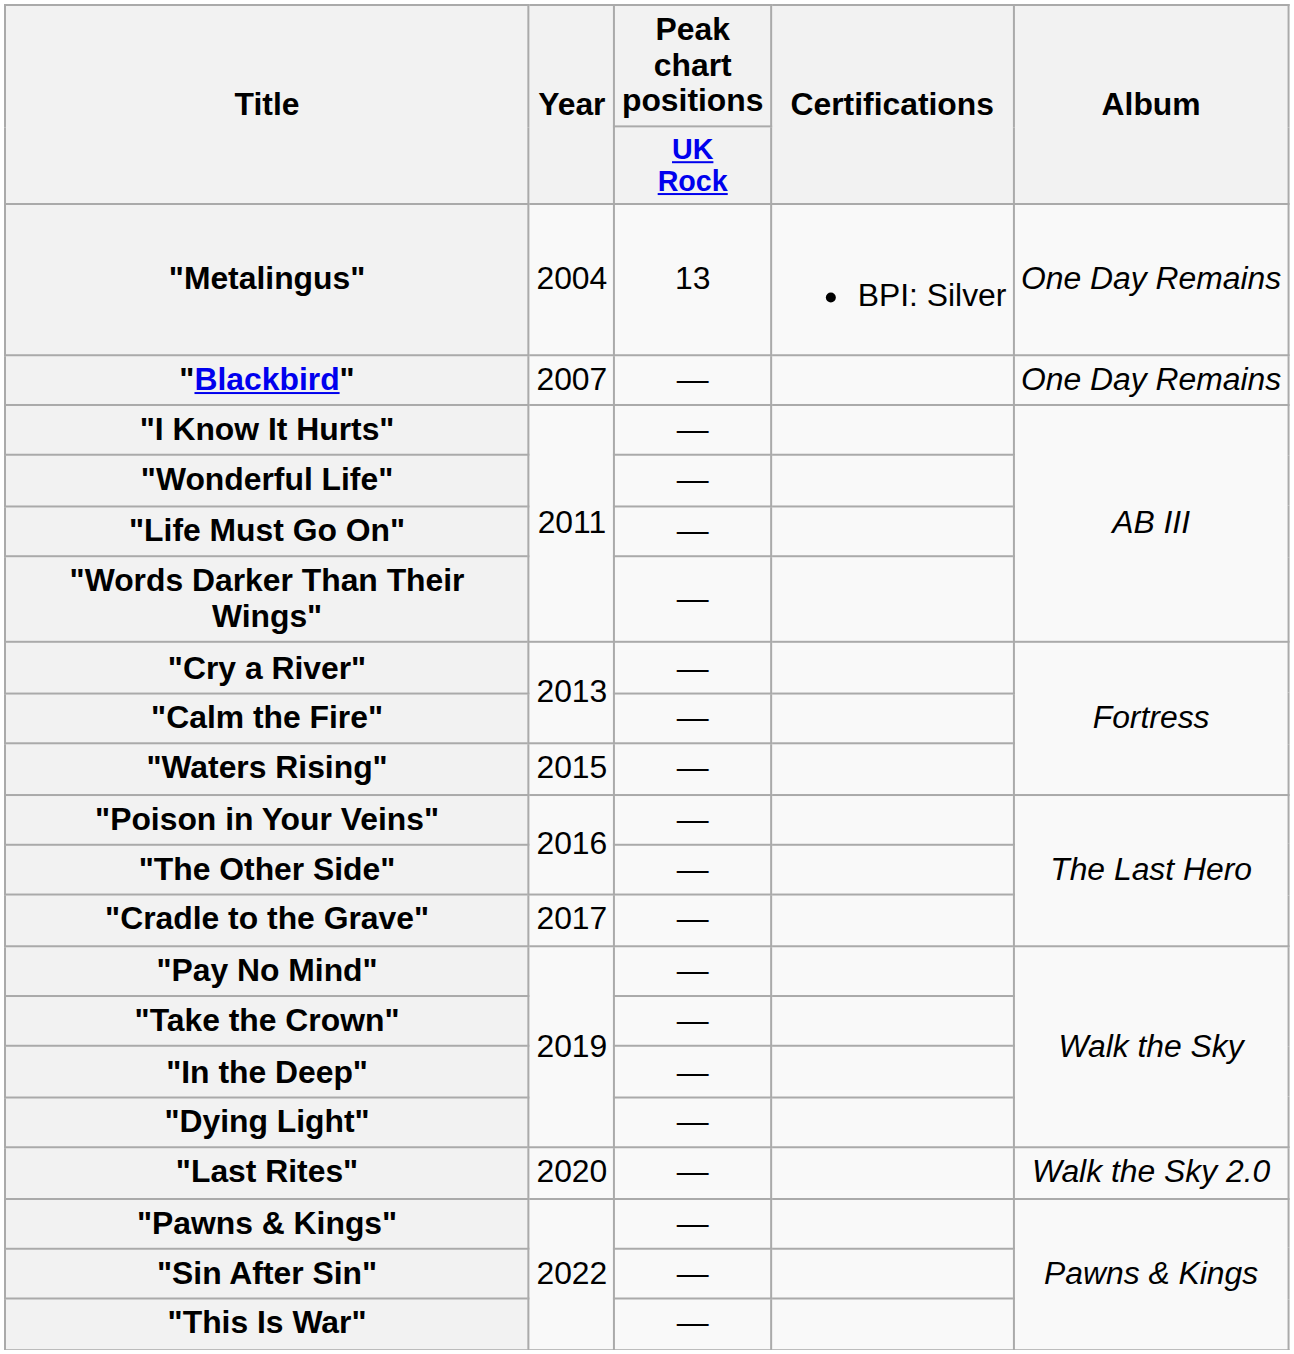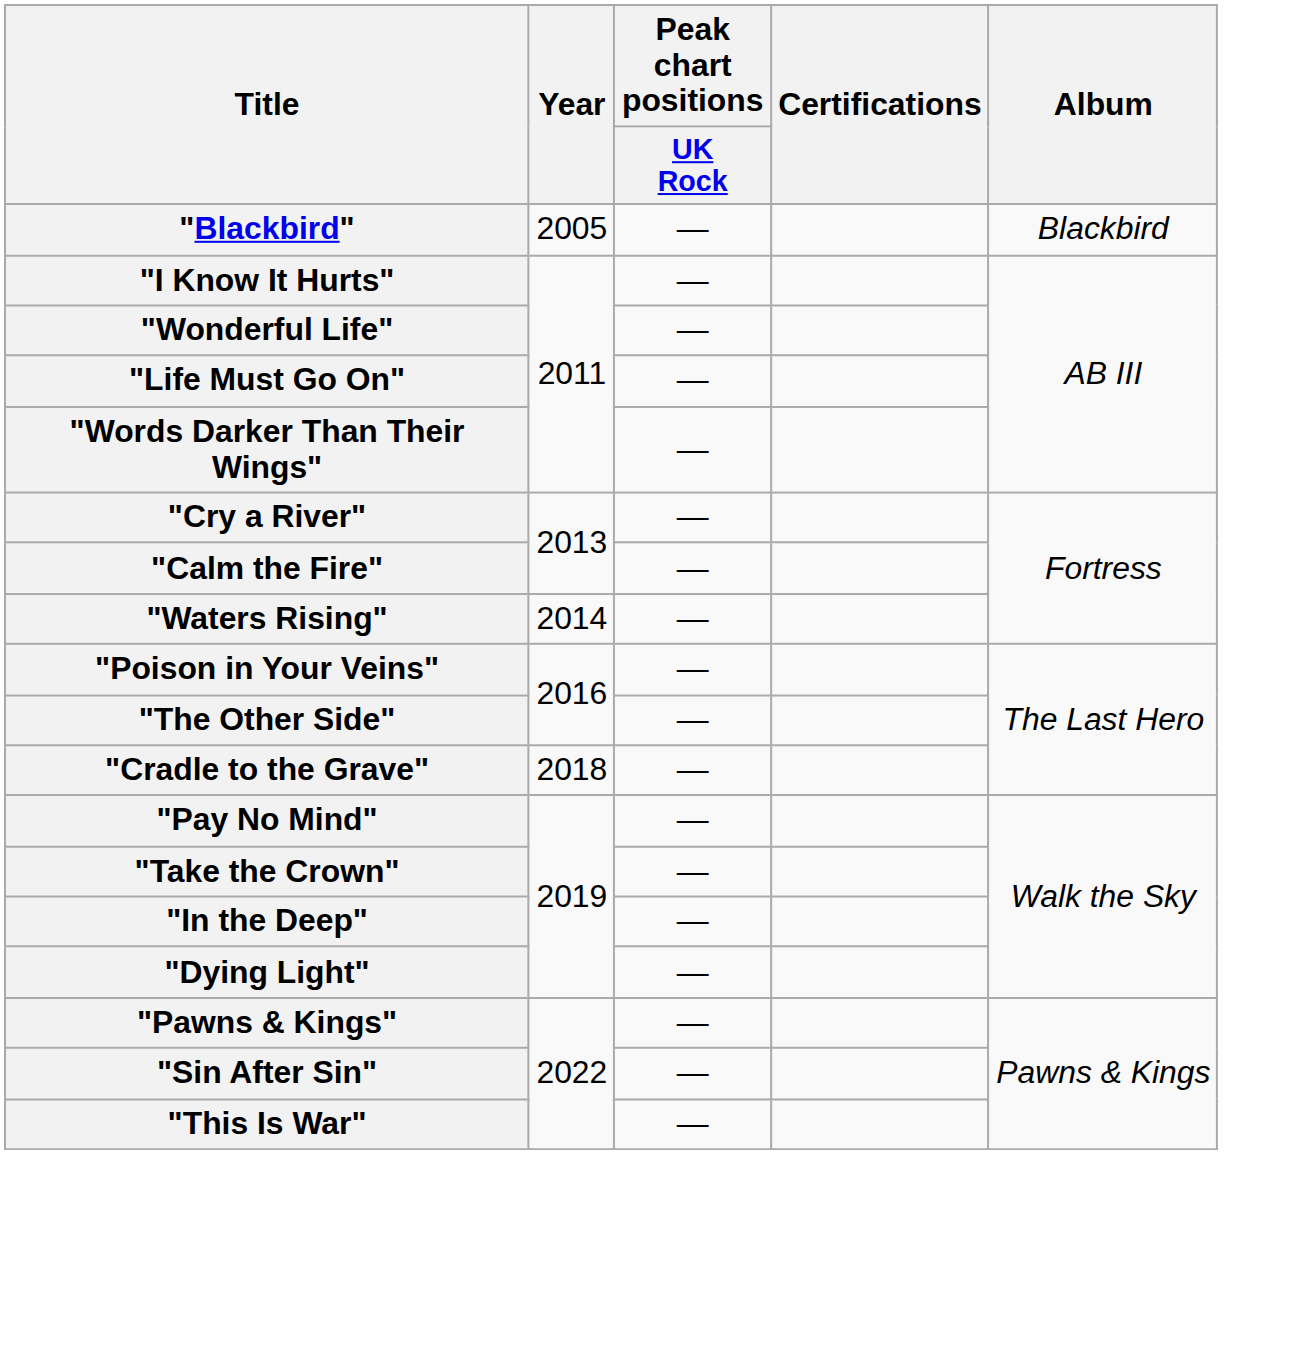- row: "Metalingus" | 2004 | 13 | BPI: Silver | One Day Remains
"Blackbird" | Year: 2007 -> 2005
"Blackbird" | Album: One Day Remains -> Blackbird
"Waters Rising" | Year: 2015 -> 2014
"Cradle to the Grave" | Year: 2017 -> 2018
- row: "Last Rites" | 2020 | — | Walk the Sky 2.0
